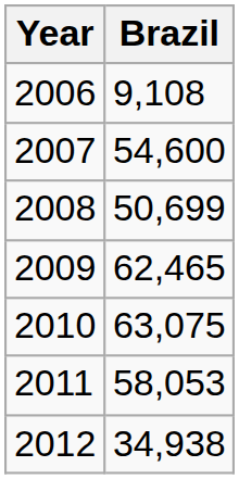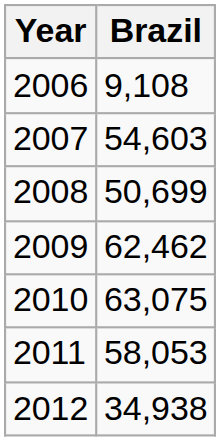2007 | Brazil: 54,600 -> 54,603
2009 | Brazil: 62,465 -> 62,462
